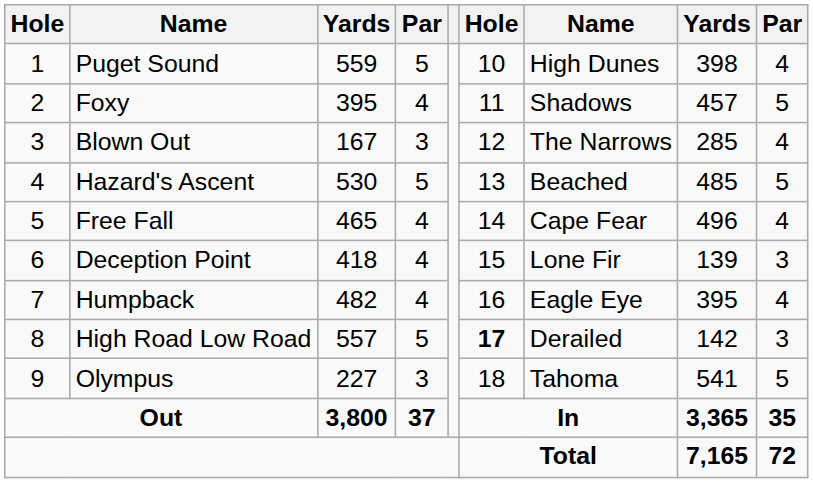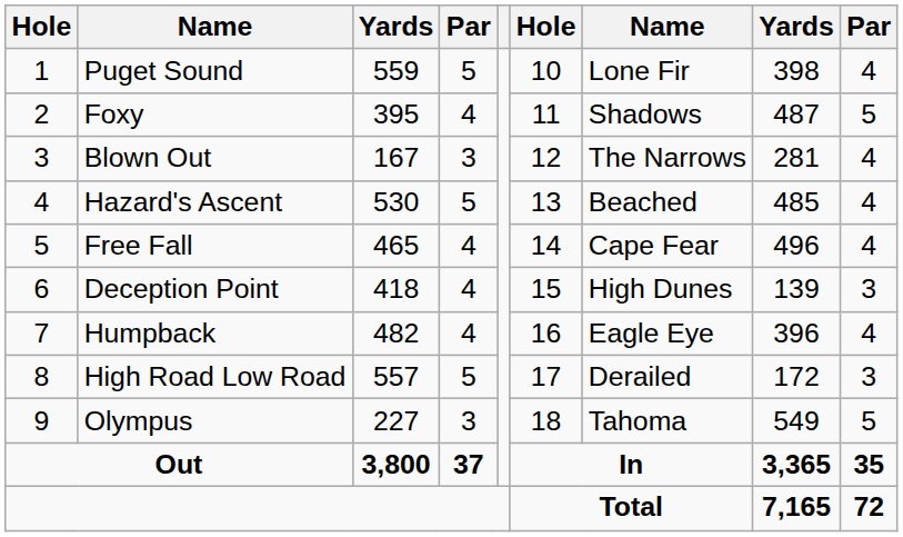Puget Sound | column 7: High Dunes -> Lone Fir
Foxy | column 8: 457 -> 487
Blown Out | column 8: 285 -> 281
Hazard's Ascent | column 9: 5 -> 4
Deception Point | column 7: Lone Fir -> High Dunes
Humpback | column 8: 395 -> 396
High Road Low Road | column 6: bold -> normal
High Road Low Road | column 8: 142 -> 172
Olympus | column 8: 541 -> 549
